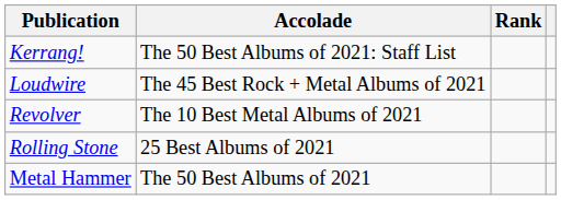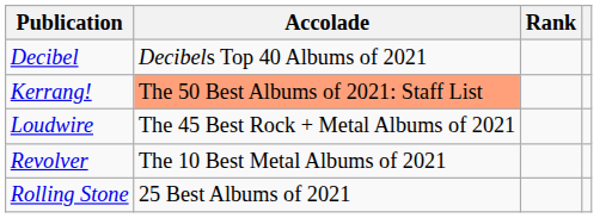+ row: Decibel | Decibels Top 40 Albums of 2021
Kerrang! | Accolade: no background -> lightsalmon background
- row: Metal Hammer | The 50 Best Albums of 2021
